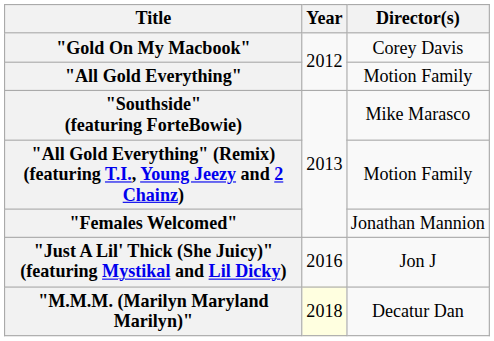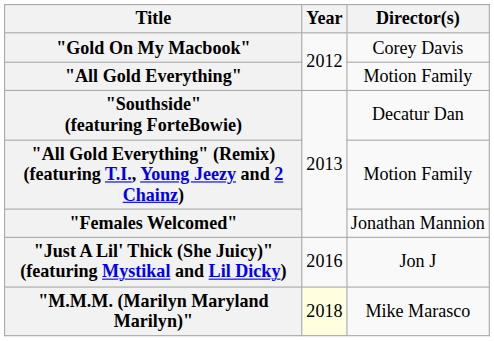"Southside" (featuring ForteBowie) | Director(s): Mike Marasco -> Decatur Dan
"M.M.M. (Marilyn Maryland Marilyn)" | Director(s): Decatur Dan -> Mike Marasco
